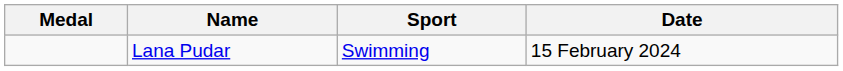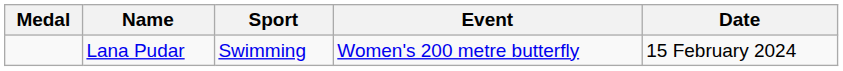+ column: Event | Women's 200 metre butterfly
